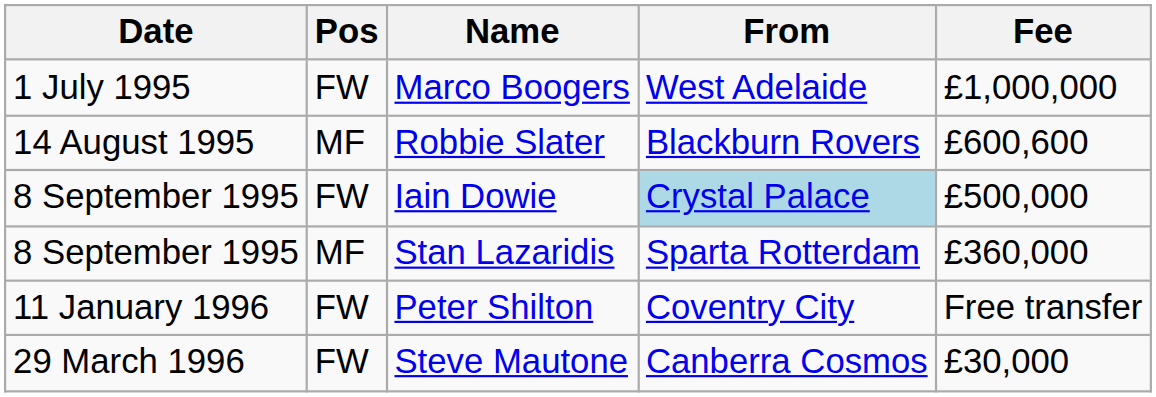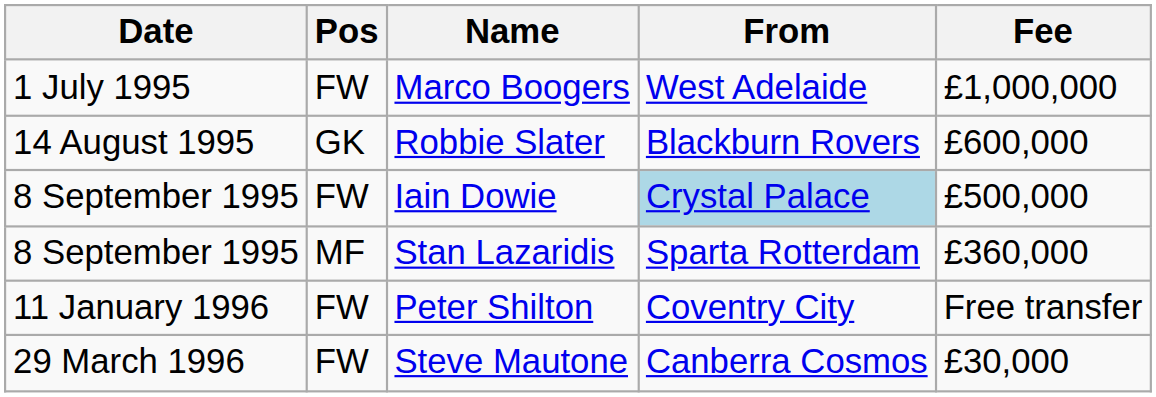Robbie Slater | Pos: MF -> GK
Robbie Slater | Fee: £600,600 -> £600,000
